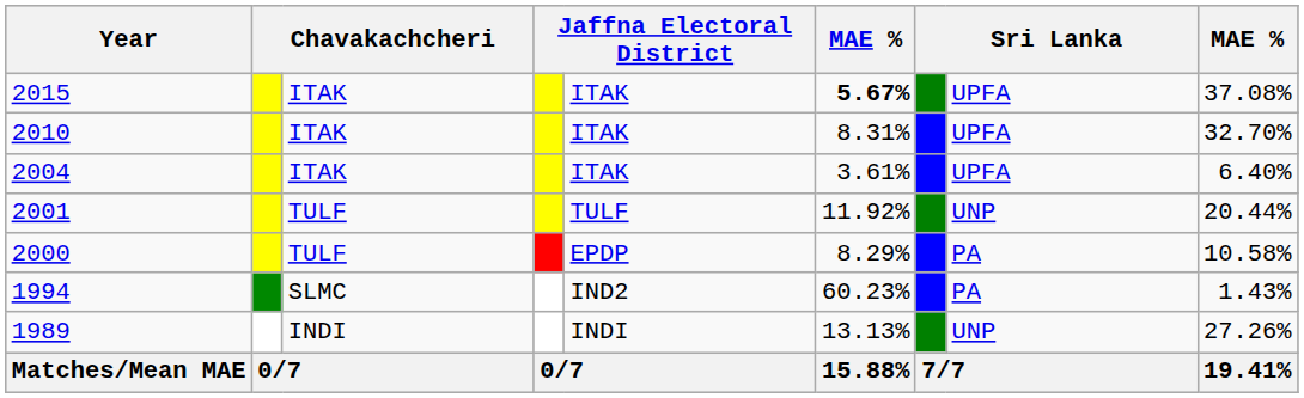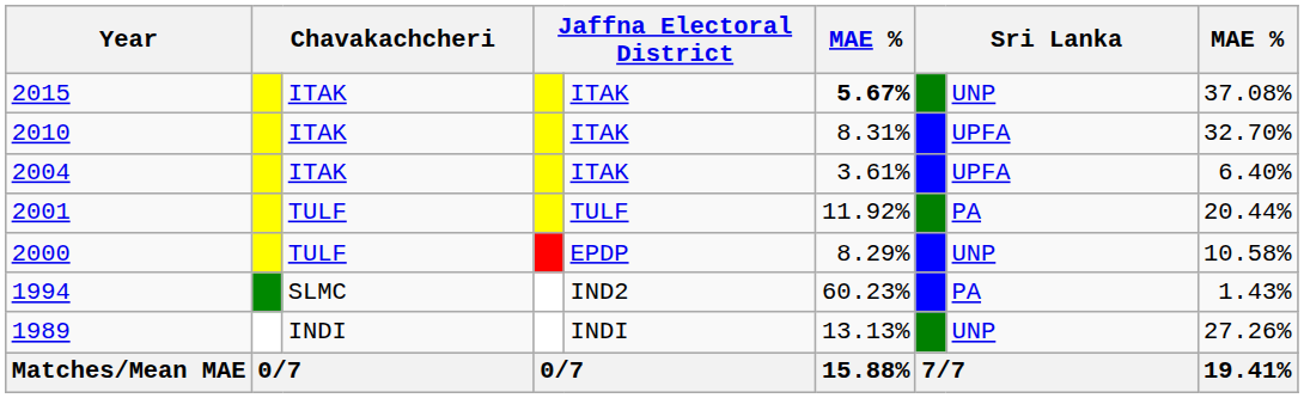2015 | column 8: UPFA -> UNP
2001 | column 8: UNP -> PA
2000 | column 8: PA -> UNP
